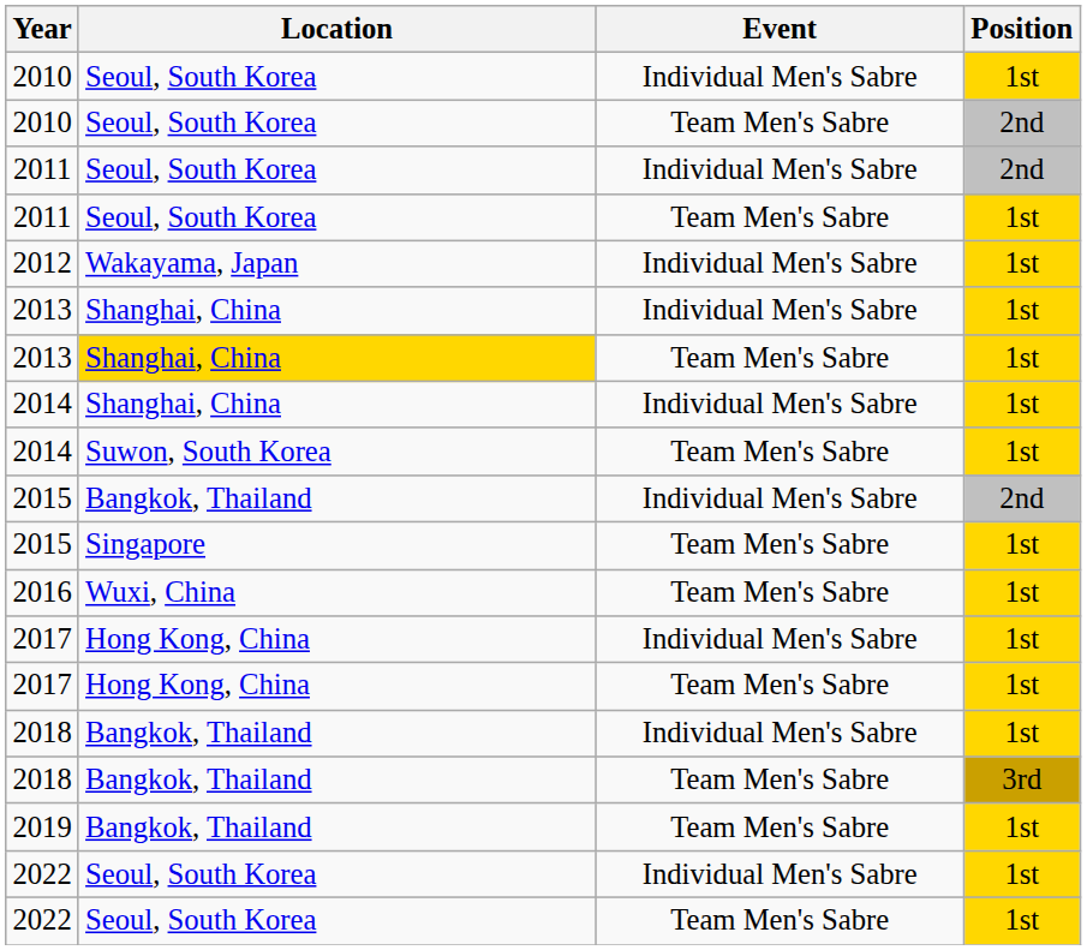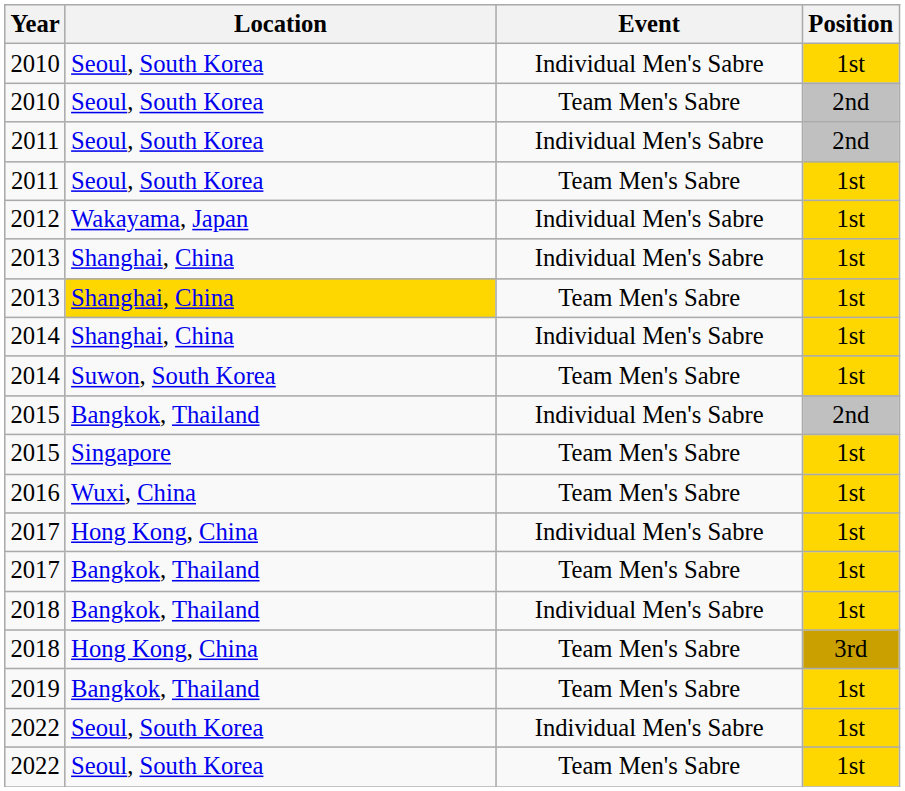2017 / Team Men's Sabre | Location: Hong Kong, China -> Bangkok, Thailand
2018 / Team Men's Sabre | Location: Bangkok, Thailand -> Hong Kong, China
